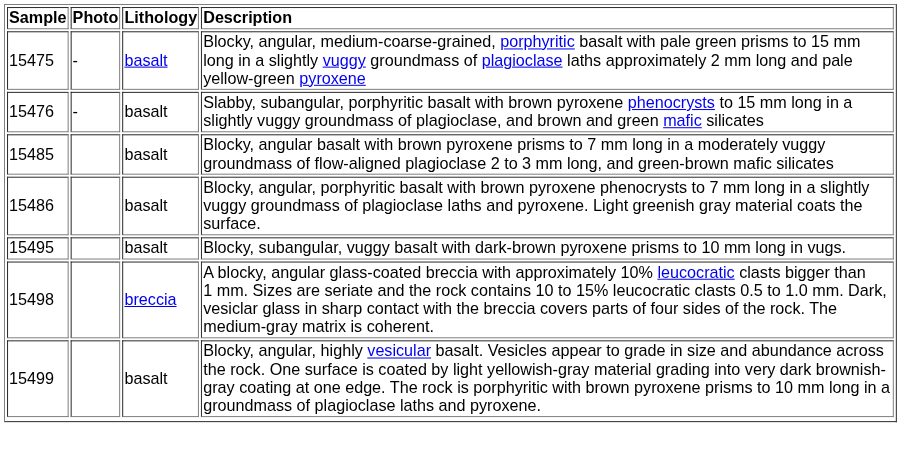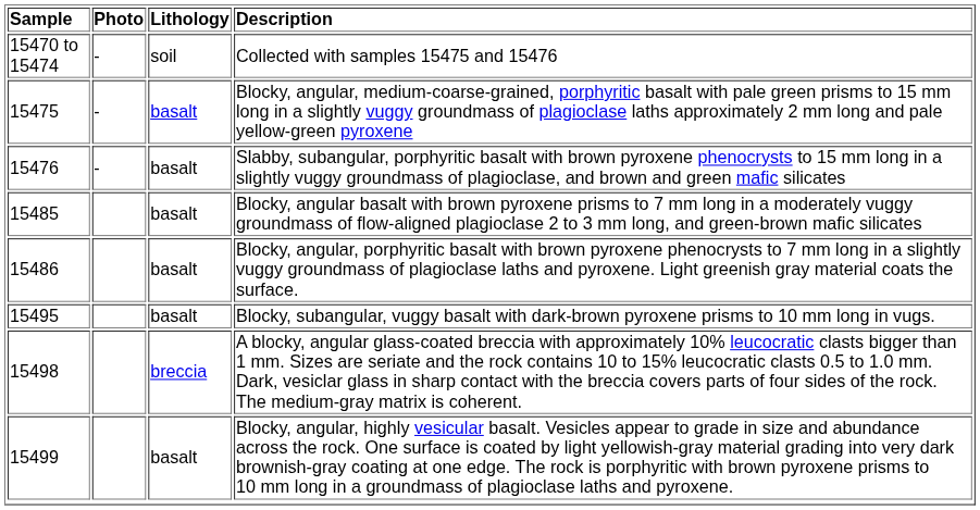+ row: 15470 to 15474 | - | soil | Collected with samples 15475 and 15476
